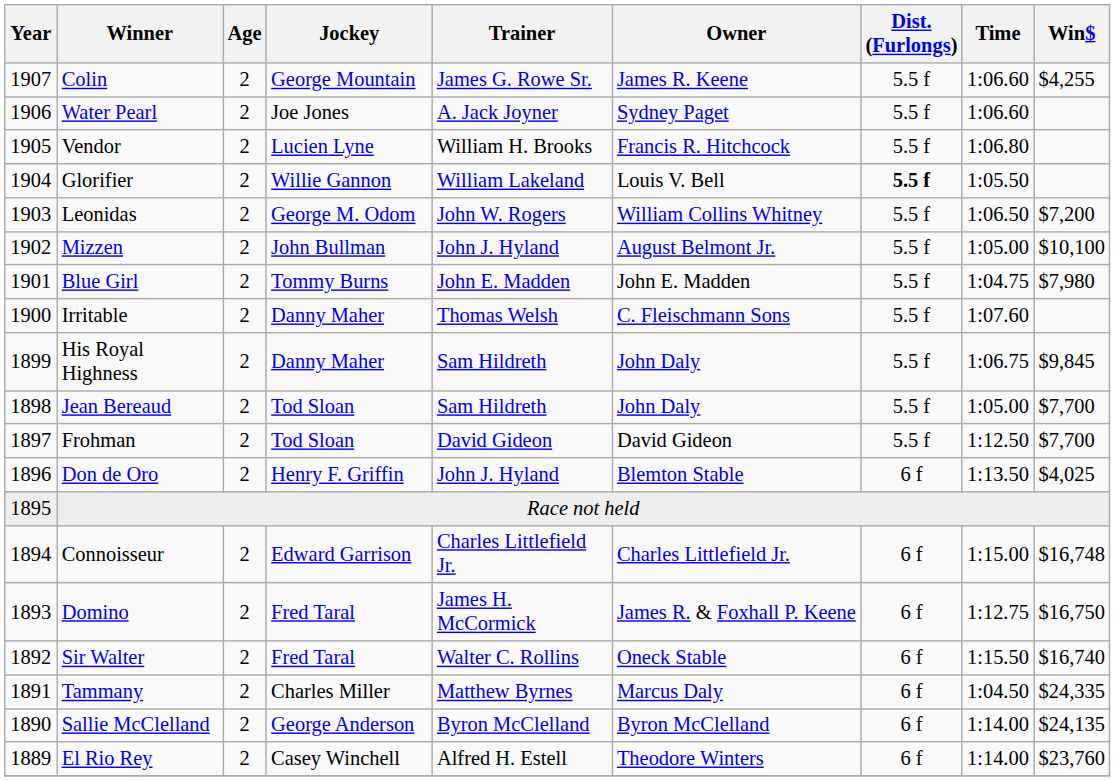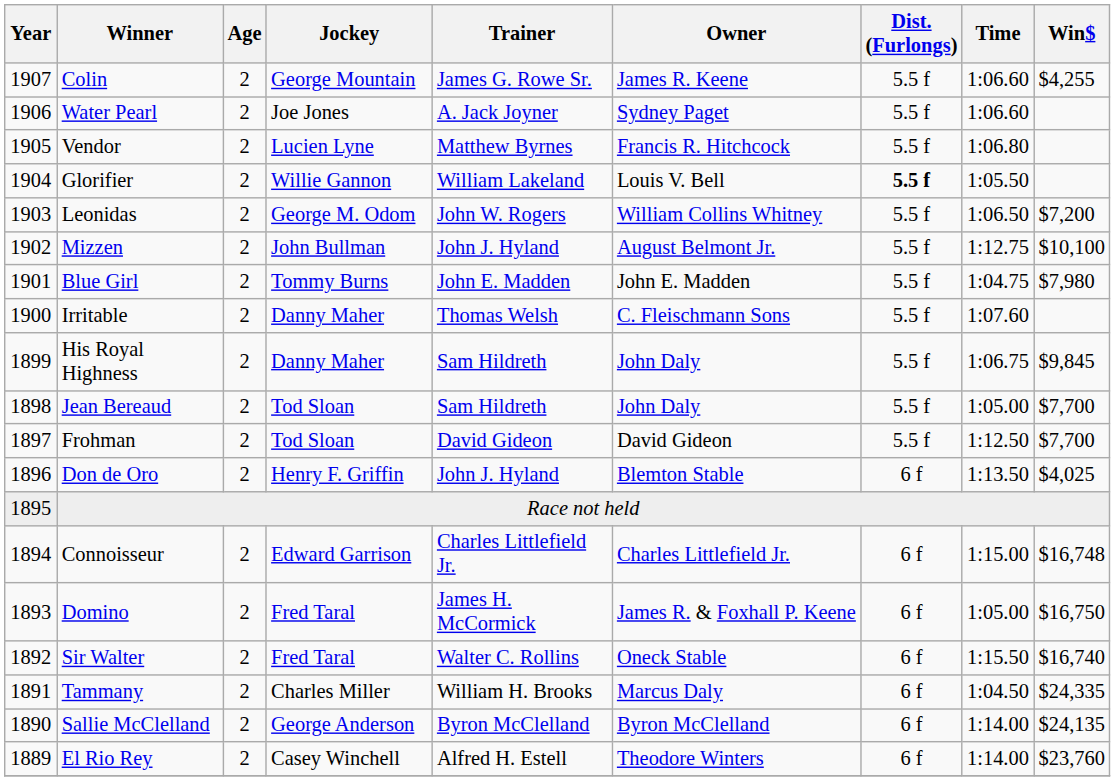Vendor | Trainer: William H. Brooks -> Matthew Byrnes
Mizzen | Time: 1:05.00 -> 1:12.75
Domino | Time: 1:12.75 -> 1:05.00
Tammany | Trainer: Matthew Byrnes -> William H. Brooks
